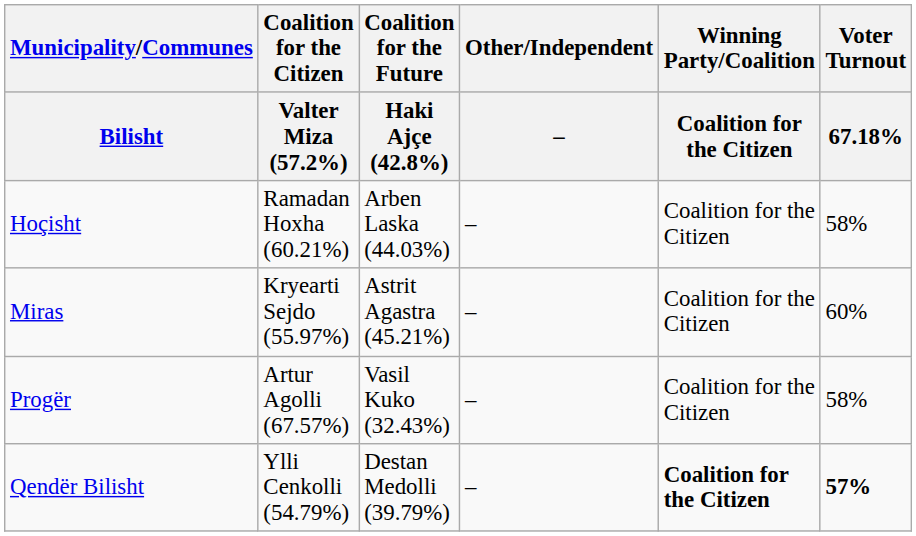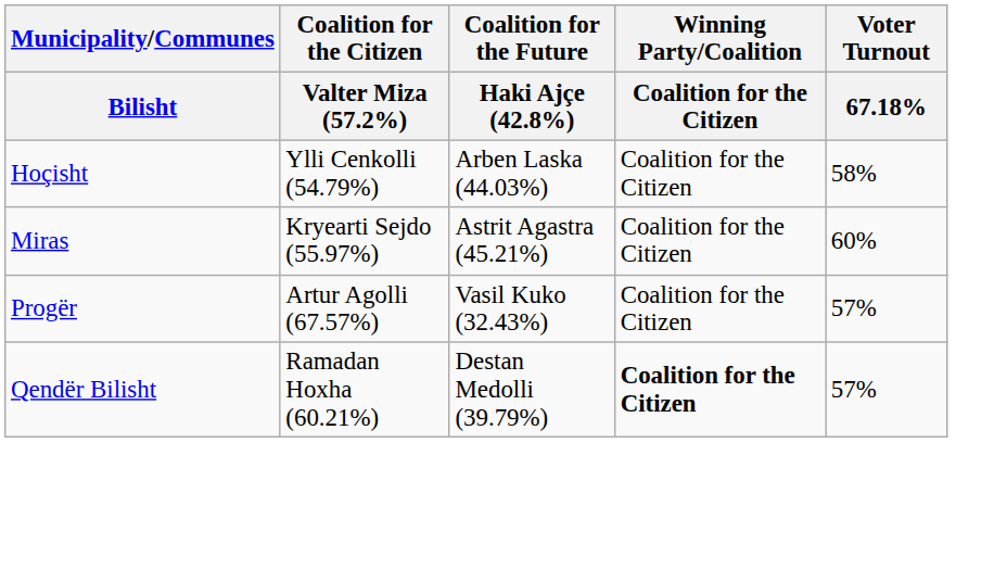- column: Other/Independent | – | – | – | – | –
Hoçisht | Coalition for the Citizen / Valter Miza (57.2%): Ramadan Hoxha (60.21%) -> Ylli Cenkolli (54.79%)
Progër | Voter Turnout / 67.18%: 58% -> 57%
Qendër Bilisht | Coalition for the Citizen / Valter Miza (57.2%): Ylli Cenkolli (54.79%) -> Ramadan Hoxha (60.21%)
Qendër Bilisht | Voter Turnout / 67.18%: bold -> normal
